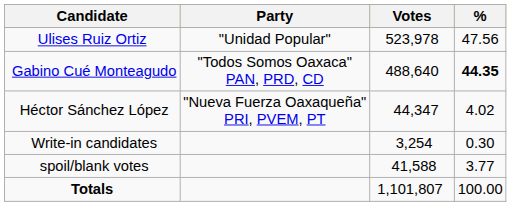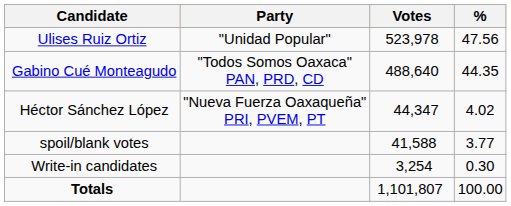Gabino Cué Monteagudo | %: bold -> normal
rows swapped: Write-in candidates <-> spoil/blank votes
